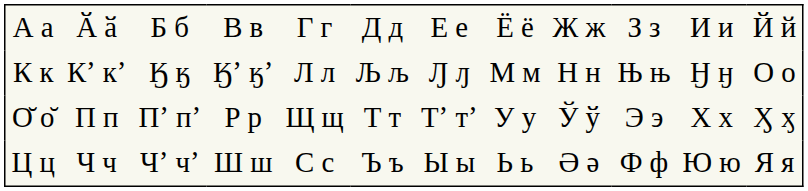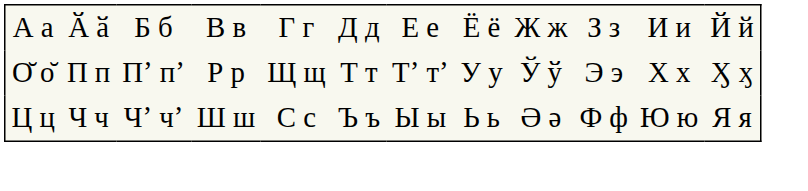- row: К к | Кʼ кʼ | Ӄ ӄ | Ӄʼ ӄʼ | Л л | Љ љ | Ԓ ԓ | М м | Н н | Њ њ | Ӈ ӈ | О о
